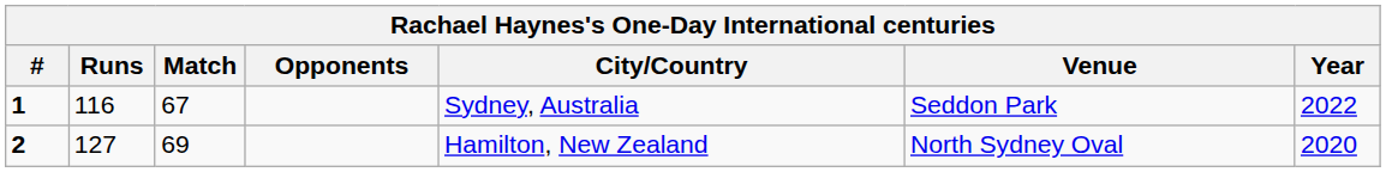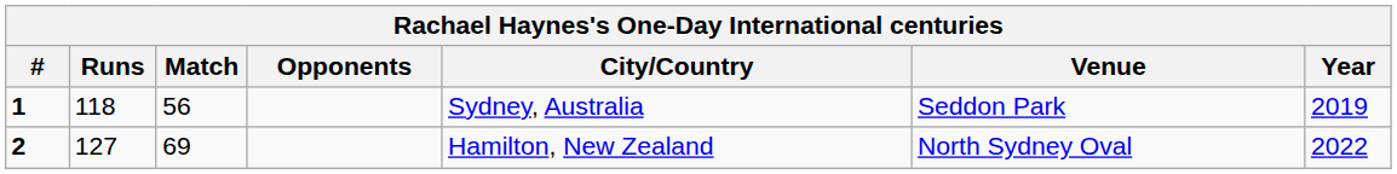1 | Runs: 116 -> 118
1 | Match: 67 -> 56
1 | Year: 2022 -> 2019
2 | Year: 2020 -> 2022
